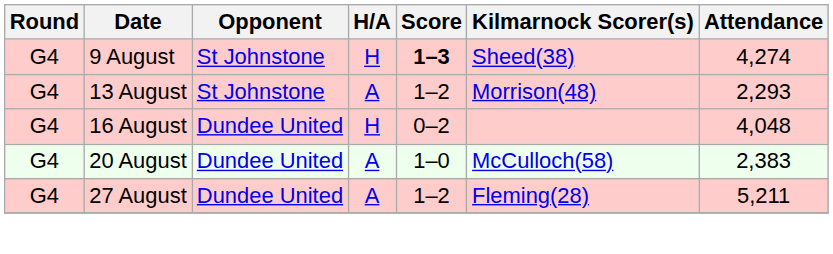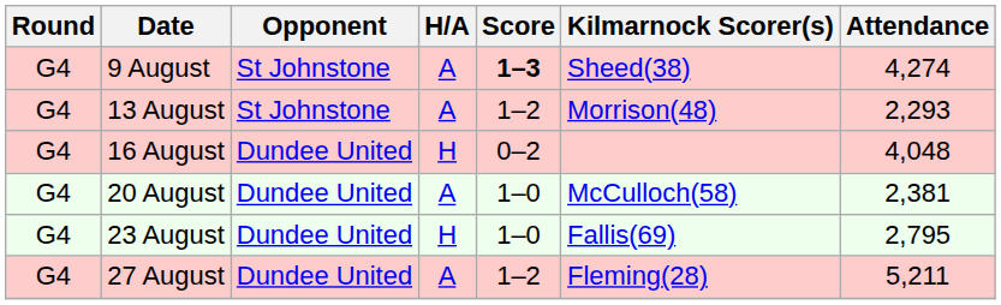9 August | H/A: H -> A
20 August | Attendance: 2,383 -> 2,381
+ row: G4 | 23 August | Dundee United | H | 1–0 | Fallis(69) | 2,795
